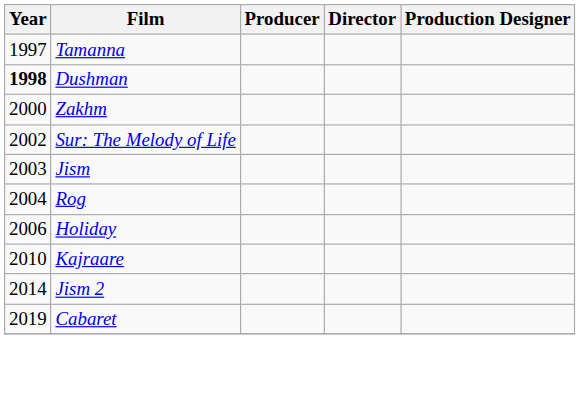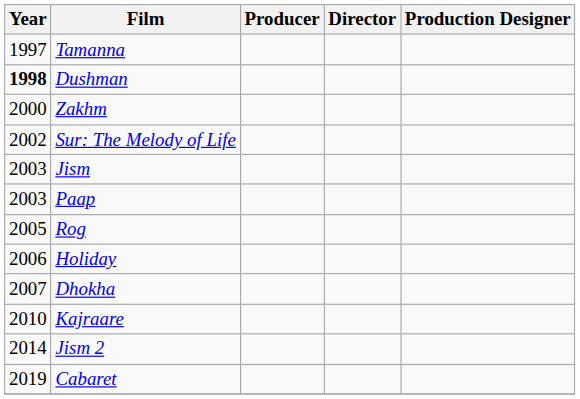+ row: 2003 | Paap
Rog | Year: 2004 -> 2005
+ row: 2007 | Dhokha
